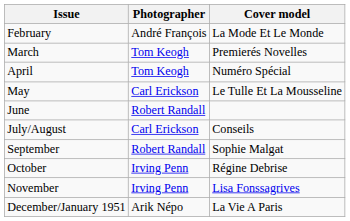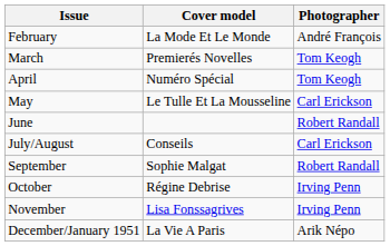columns swapped: Cover model <-> Photographer
